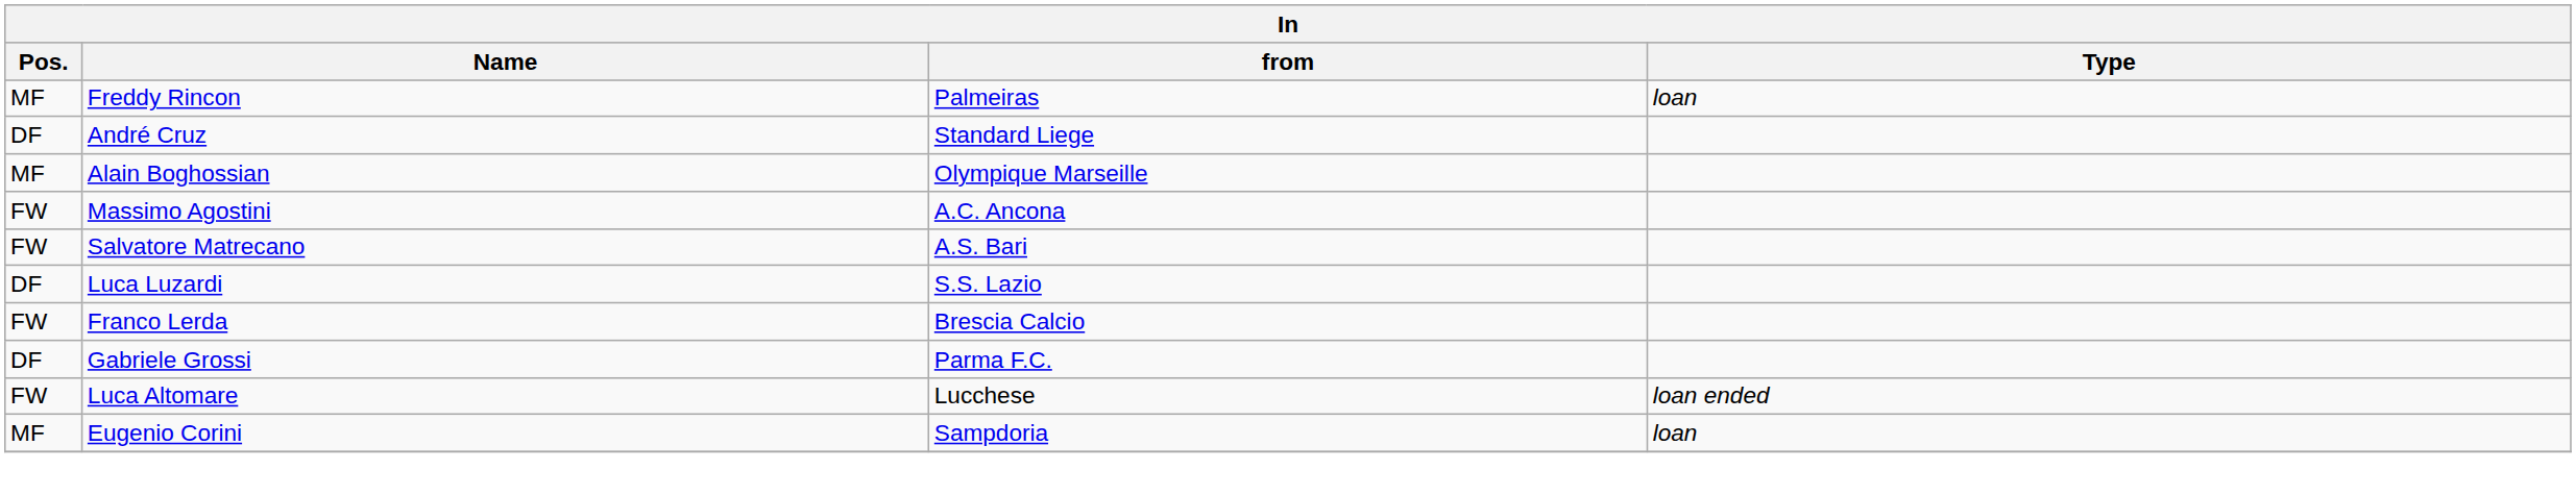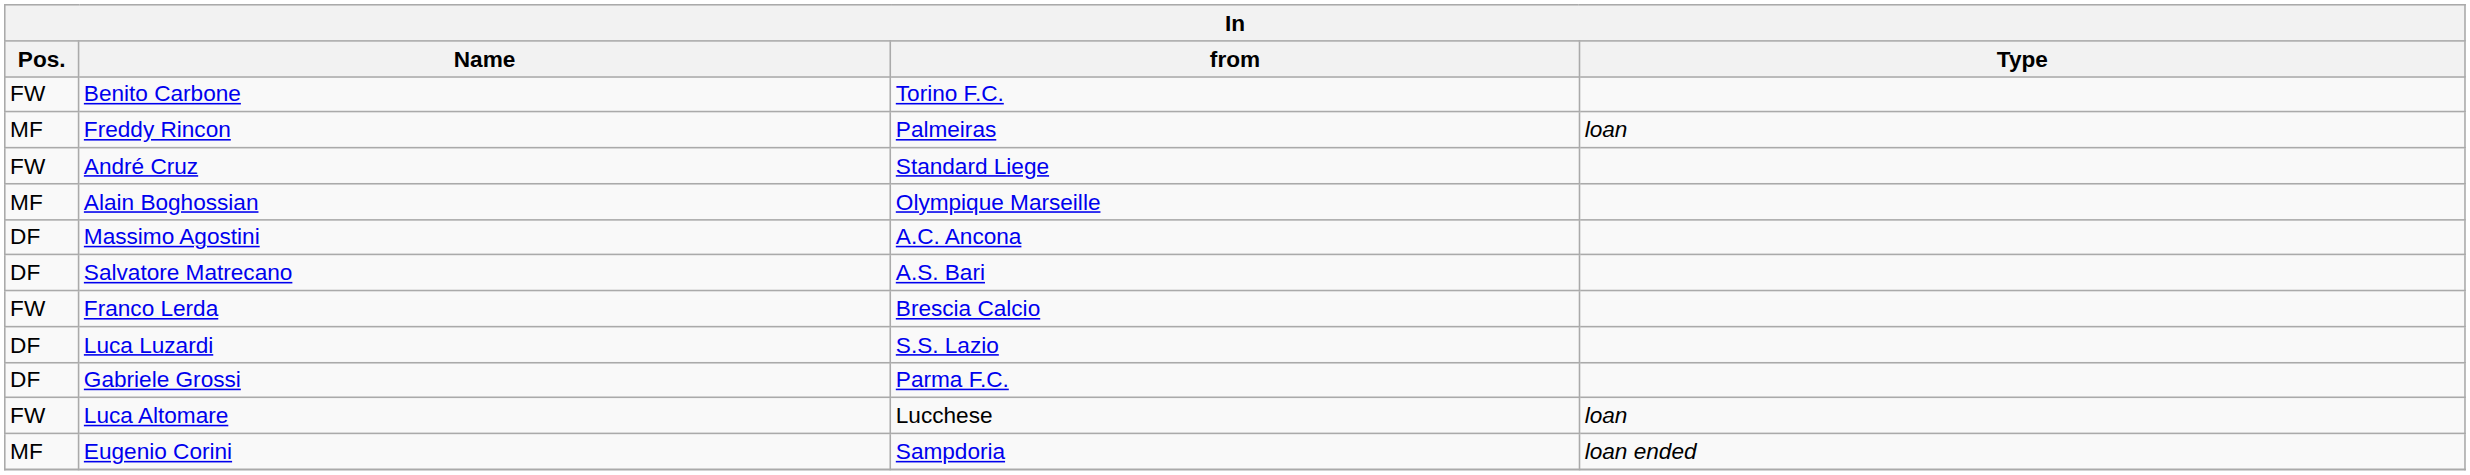+ row: FW | Benito Carbone | Torino F.C.
André Cruz | Pos.: DF -> FW
Massimo Agostini | Pos.: FW -> DF
Salvatore Matrecano | Pos.: FW -> DF
rows swapped: Franco Lerda <-> Luca Luzardi
Luca Altomare | Type: loan ended -> loan
Eugenio Corini | Type: loan -> loan ended
